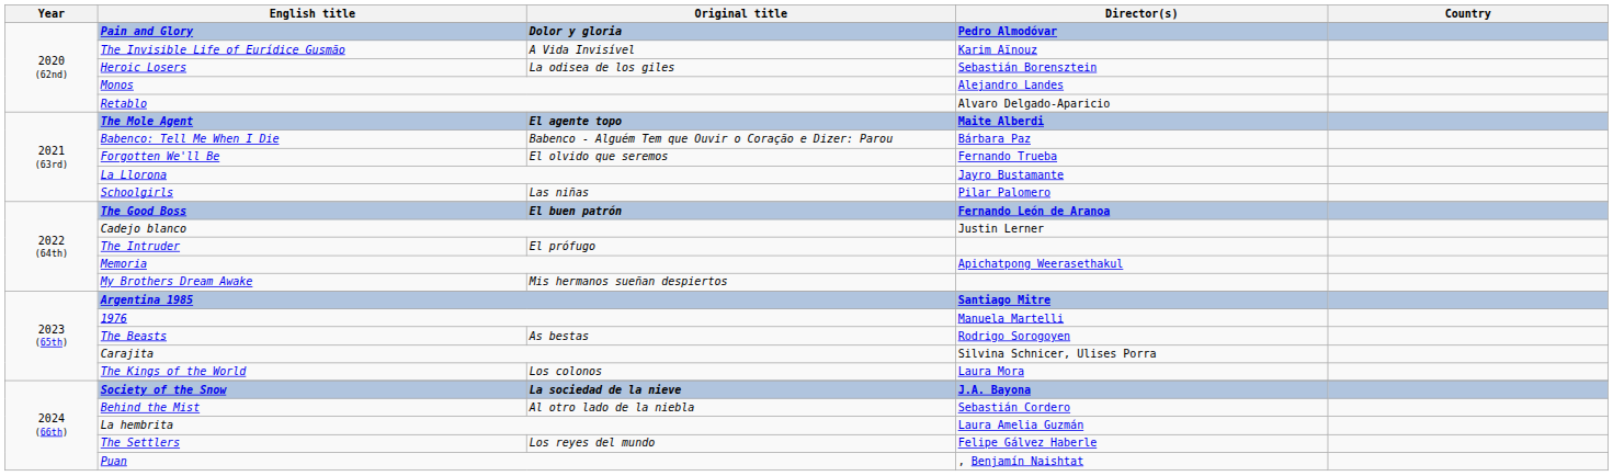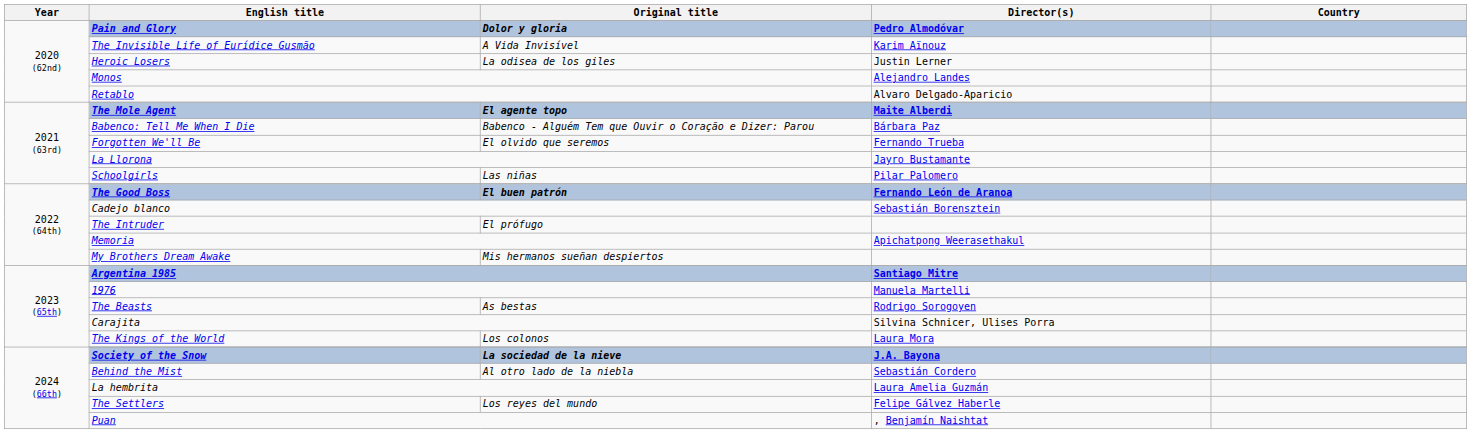Heroic Losers | Director(s): Sebastián Borensztein -> Justin Lerner
Cadejo blanco | Director(s): Justin Lerner -> Sebastián Borensztein
